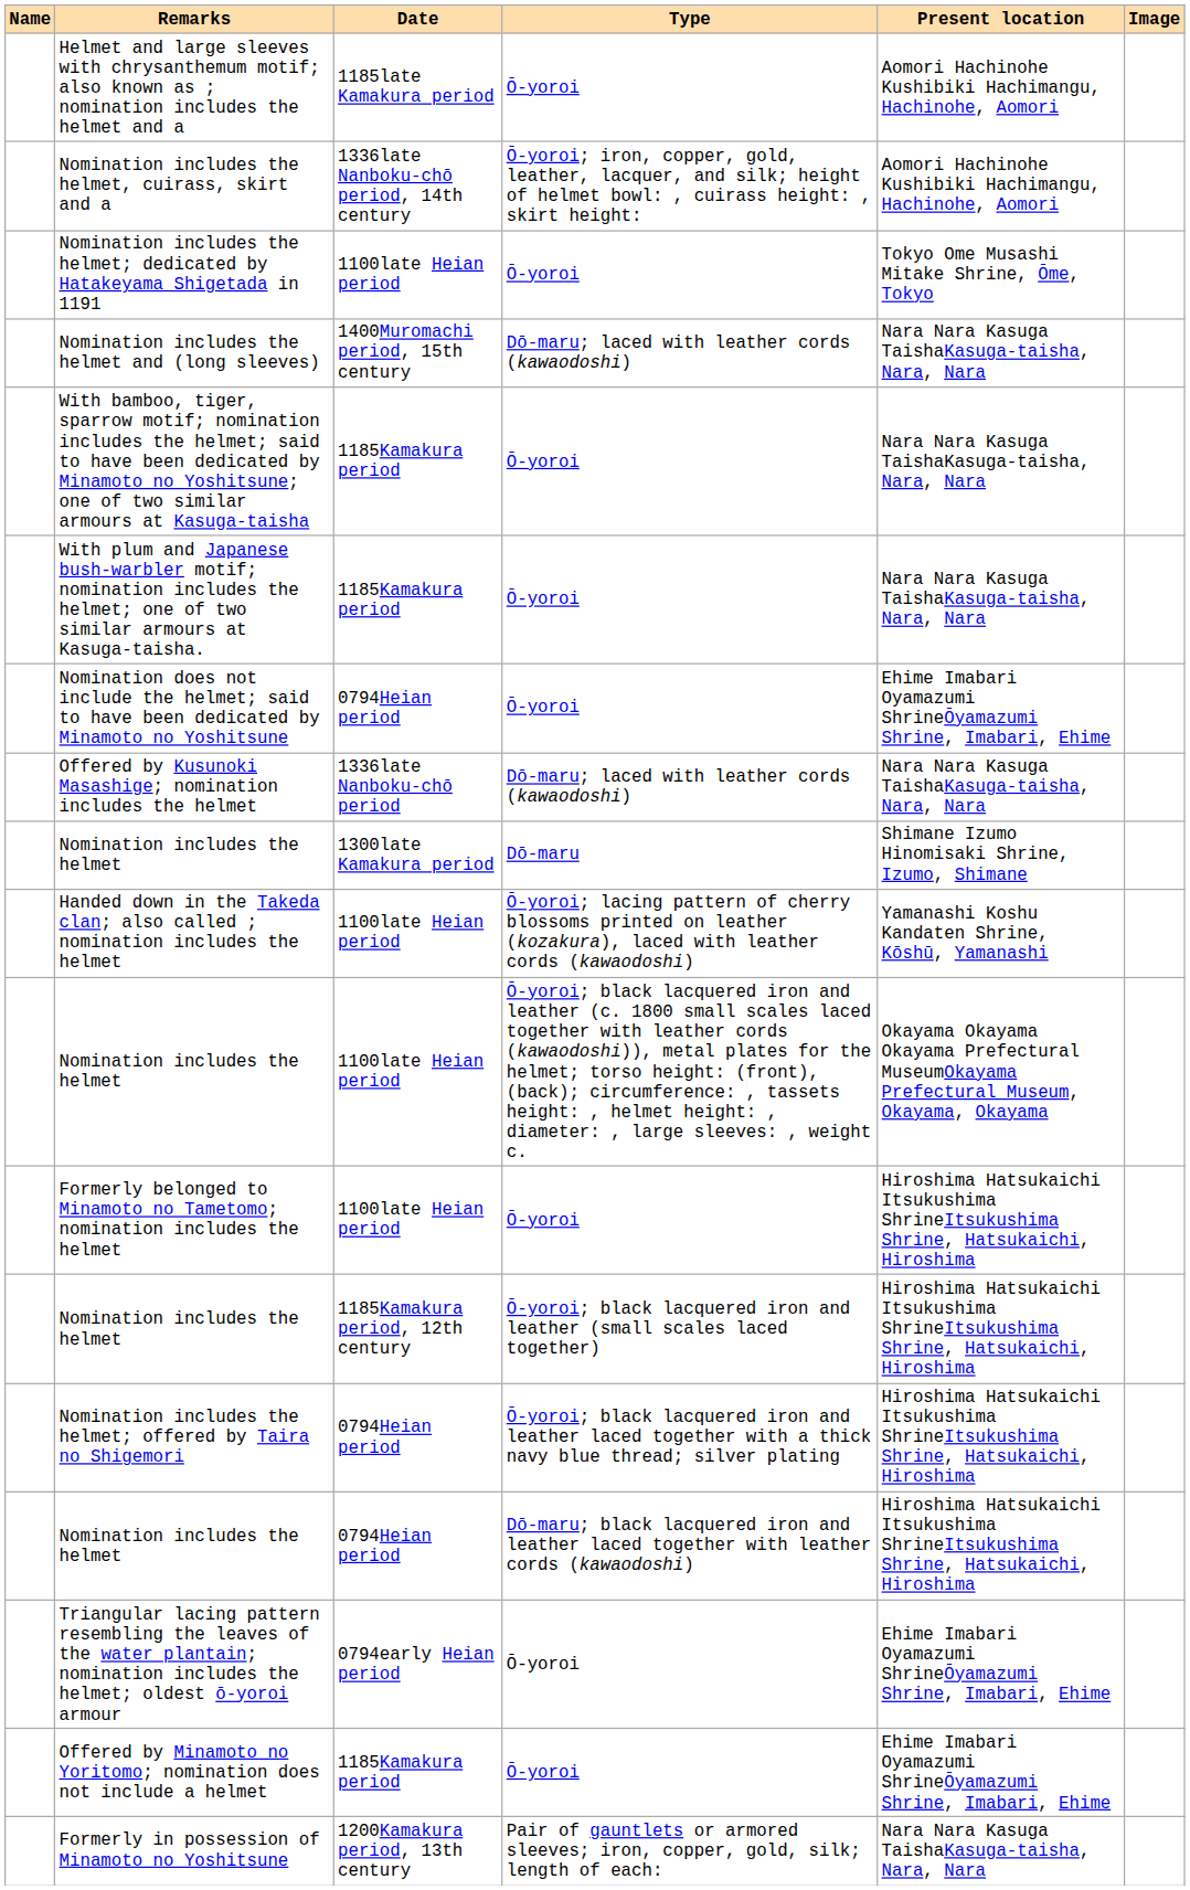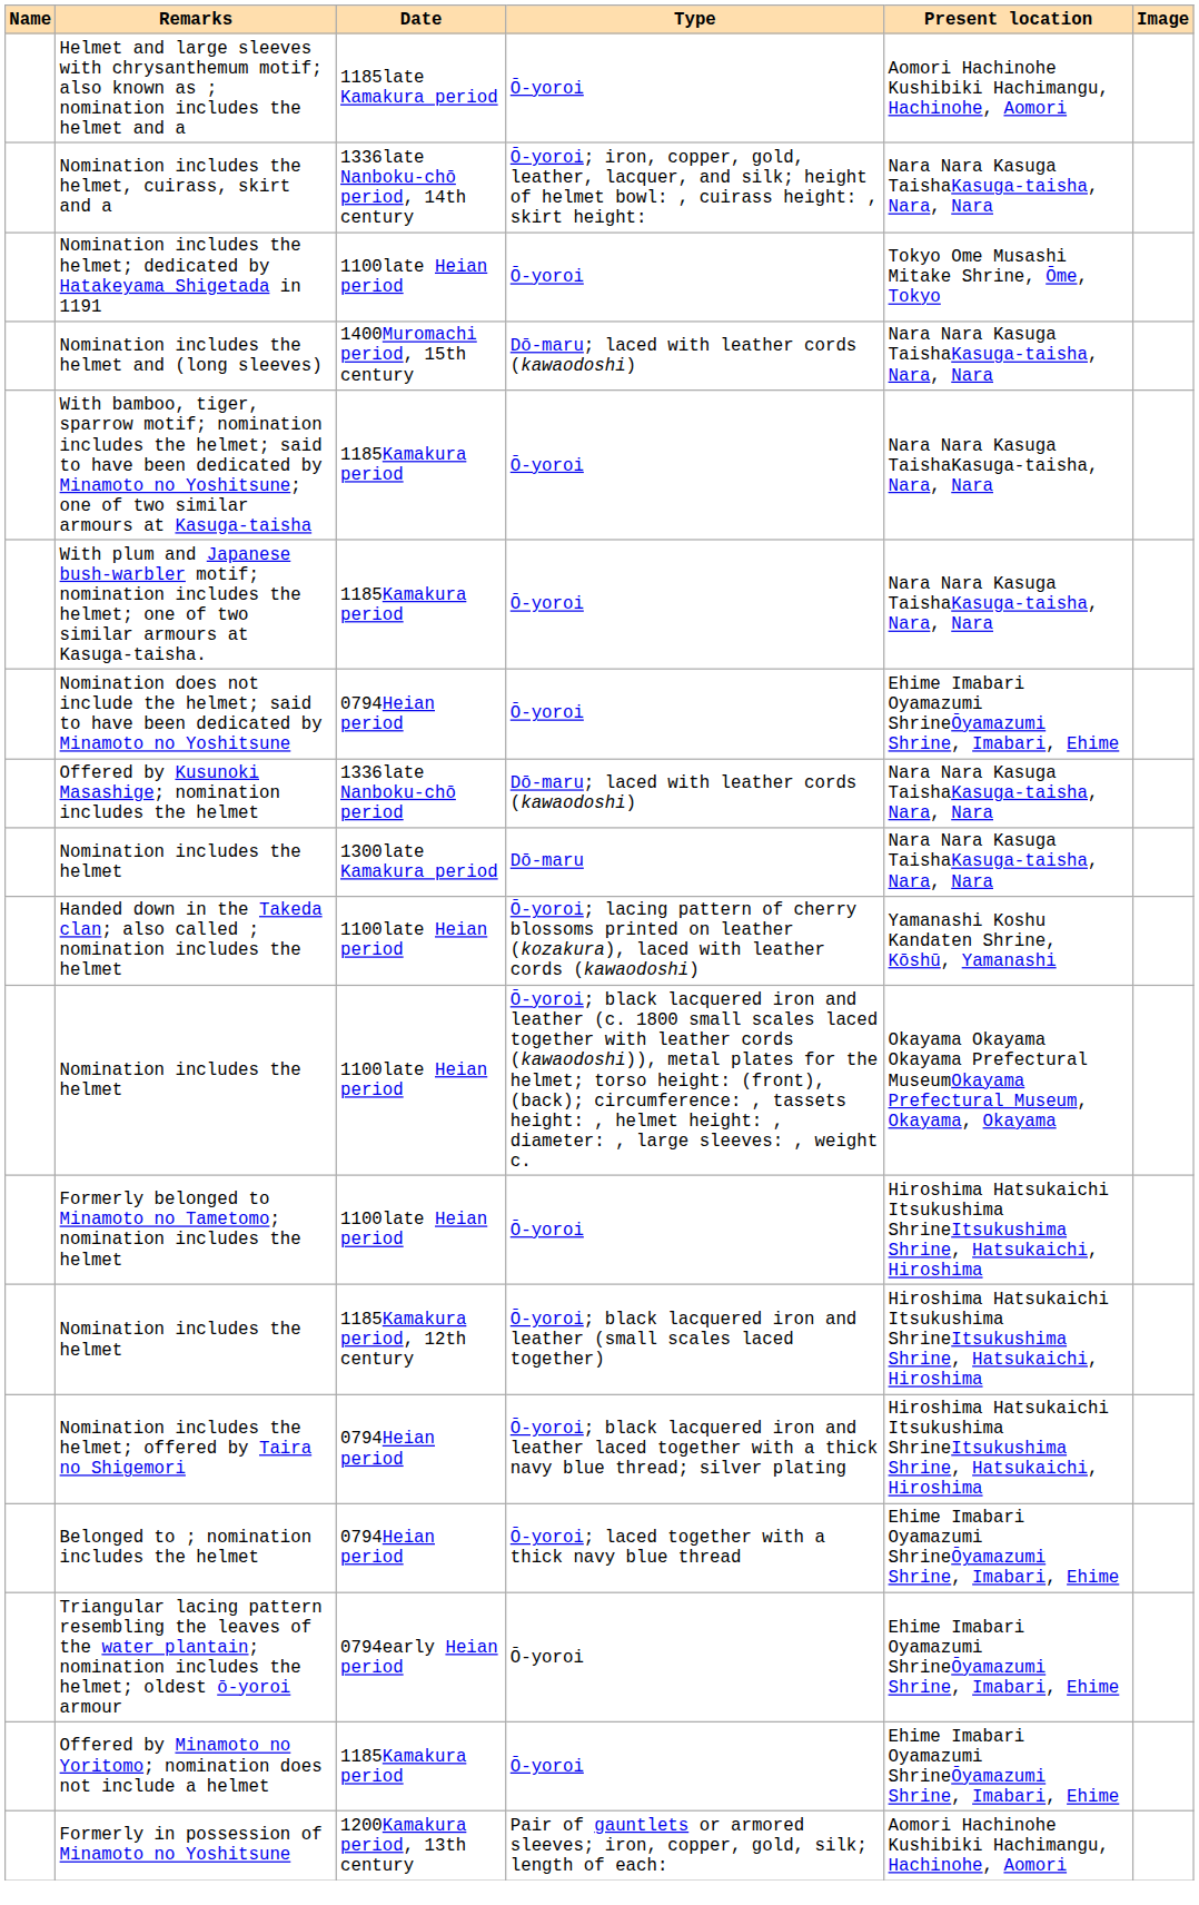Nomination includes the helmet, cuirass, skirt and a | Present location: Aomori Hachinohe Kushibiki Hachimangu, Hachinohe, Aomori -> Nara Nara Kasuga TaishaKasuga-taisha, Nara, Nara
Nomination includes the helmet / 1300late Kamakura period | Present location: Shimane Izumo Hinomisaki Shrine, Izumo, Shimane -> Nara Nara Kasuga TaishaKasuga-taisha, Nara, Nara
- row: Nomination includes the helmet | 0794Heian period | Dō-maru; black lacquered iron and leather laced together with leather cords (kawaodoshi) | Hiroshima Hatsukaichi Itsukushima ShrineItsukushima Shrine, Hatsukaichi, Hiroshima
+ row: Belonged to ; nomination includes the helmet | 0794Heian period | Ō-yoroi; laced together with a thick navy blue thread | Ehime Imabari Oyamazumi ShrineŌyamazumi Shrine, Imabari, Ehime
Formerly in possession of Minamoto no Yoshitsune | Present location: Nara Nara Kasuga TaishaKasuga-taisha, Nara, Nara -> Aomori Hachinohe Kushibiki Hachimangu, Hachinohe, Aomori
